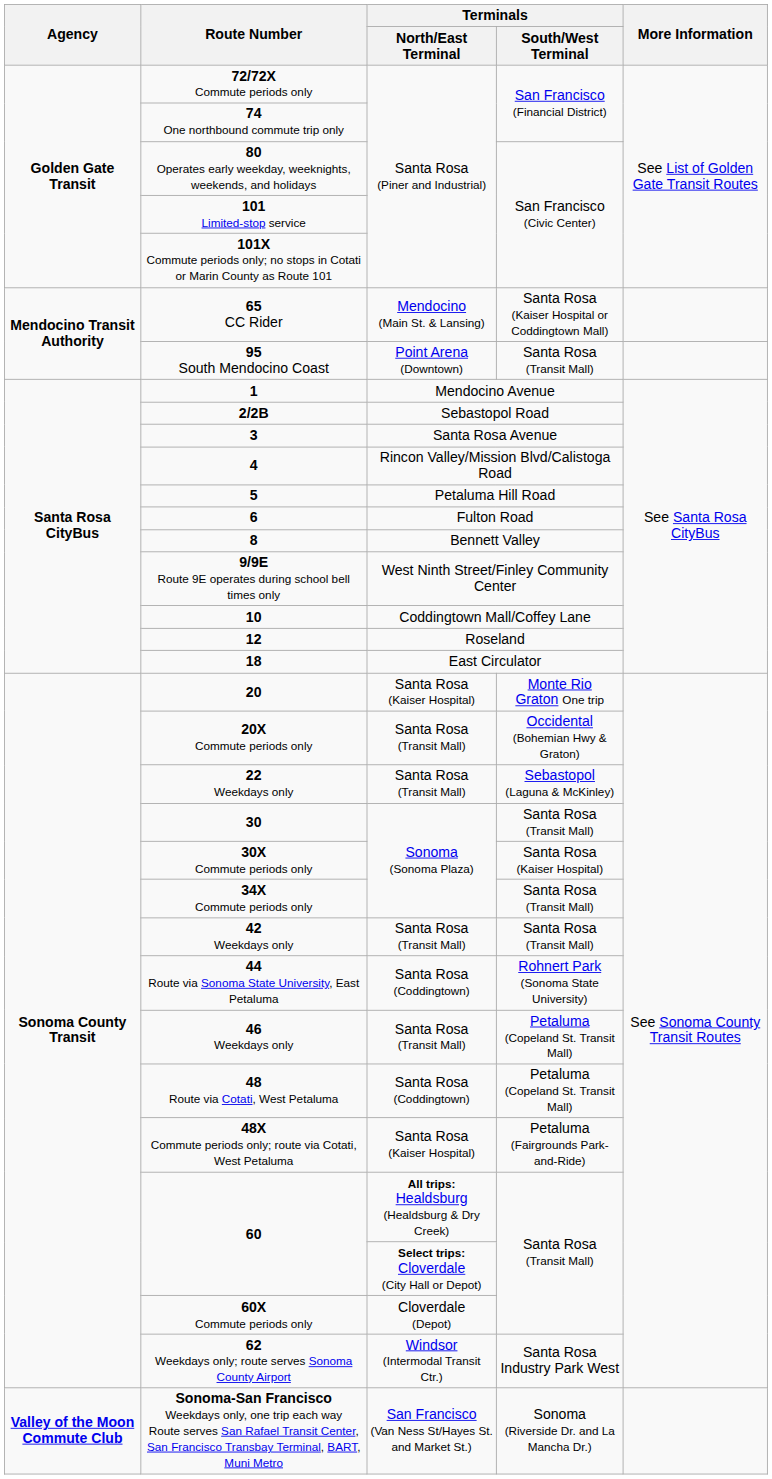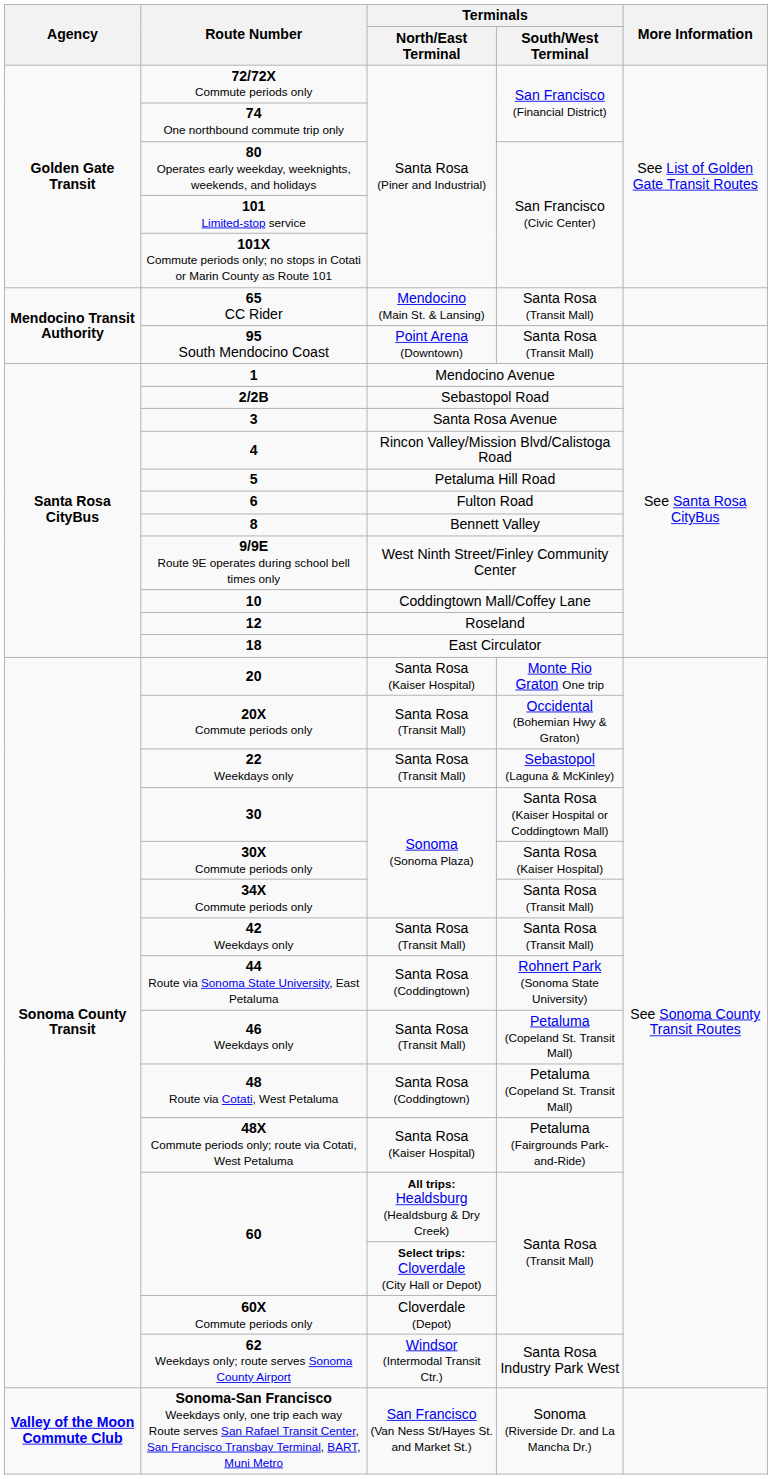65 CC Rider | Terminals / South/West Terminal: Santa Rosa (Kaiser Hospital or Coddingtown Mall) -> Santa Rosa (Transit Mall)
30 | Terminals / South/West Terminal: Santa Rosa (Transit Mall) -> Santa Rosa (Kaiser Hospital or Coddingtown Mall)
